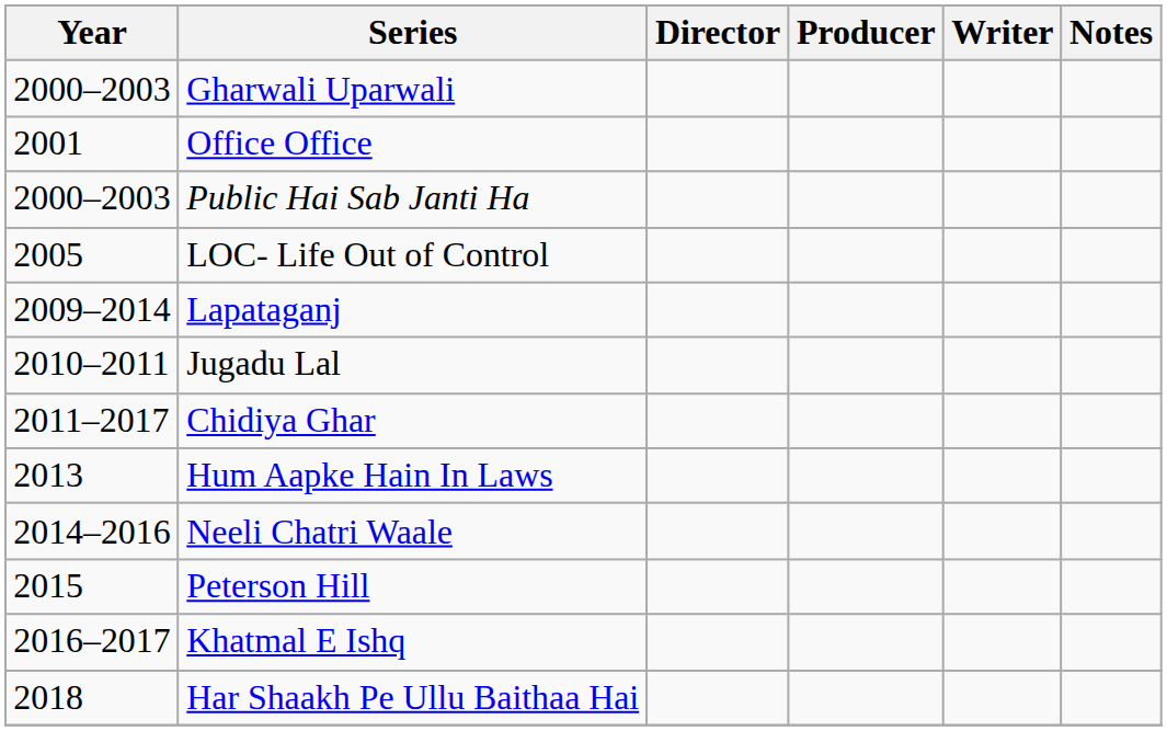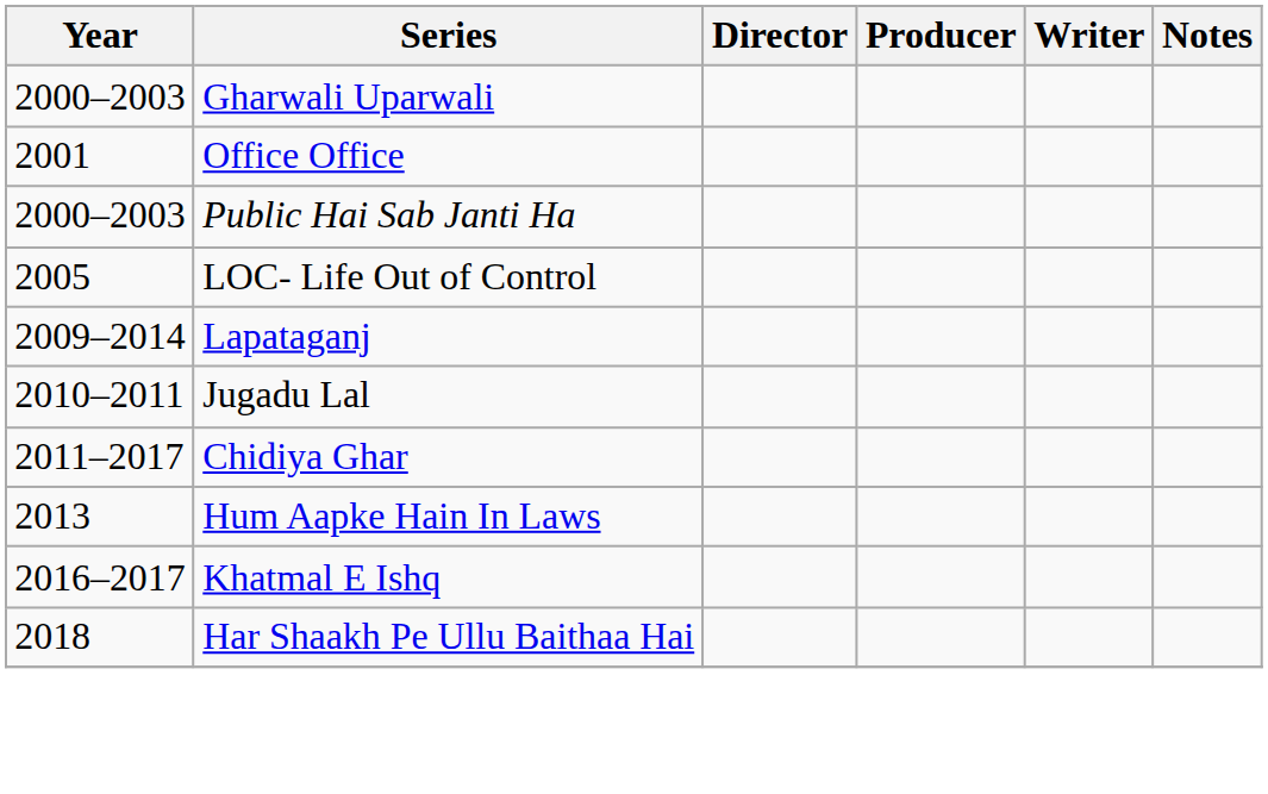- row: 2014–2016 | Neeli Chatri Waale
- row: 2015 | Peterson Hill
